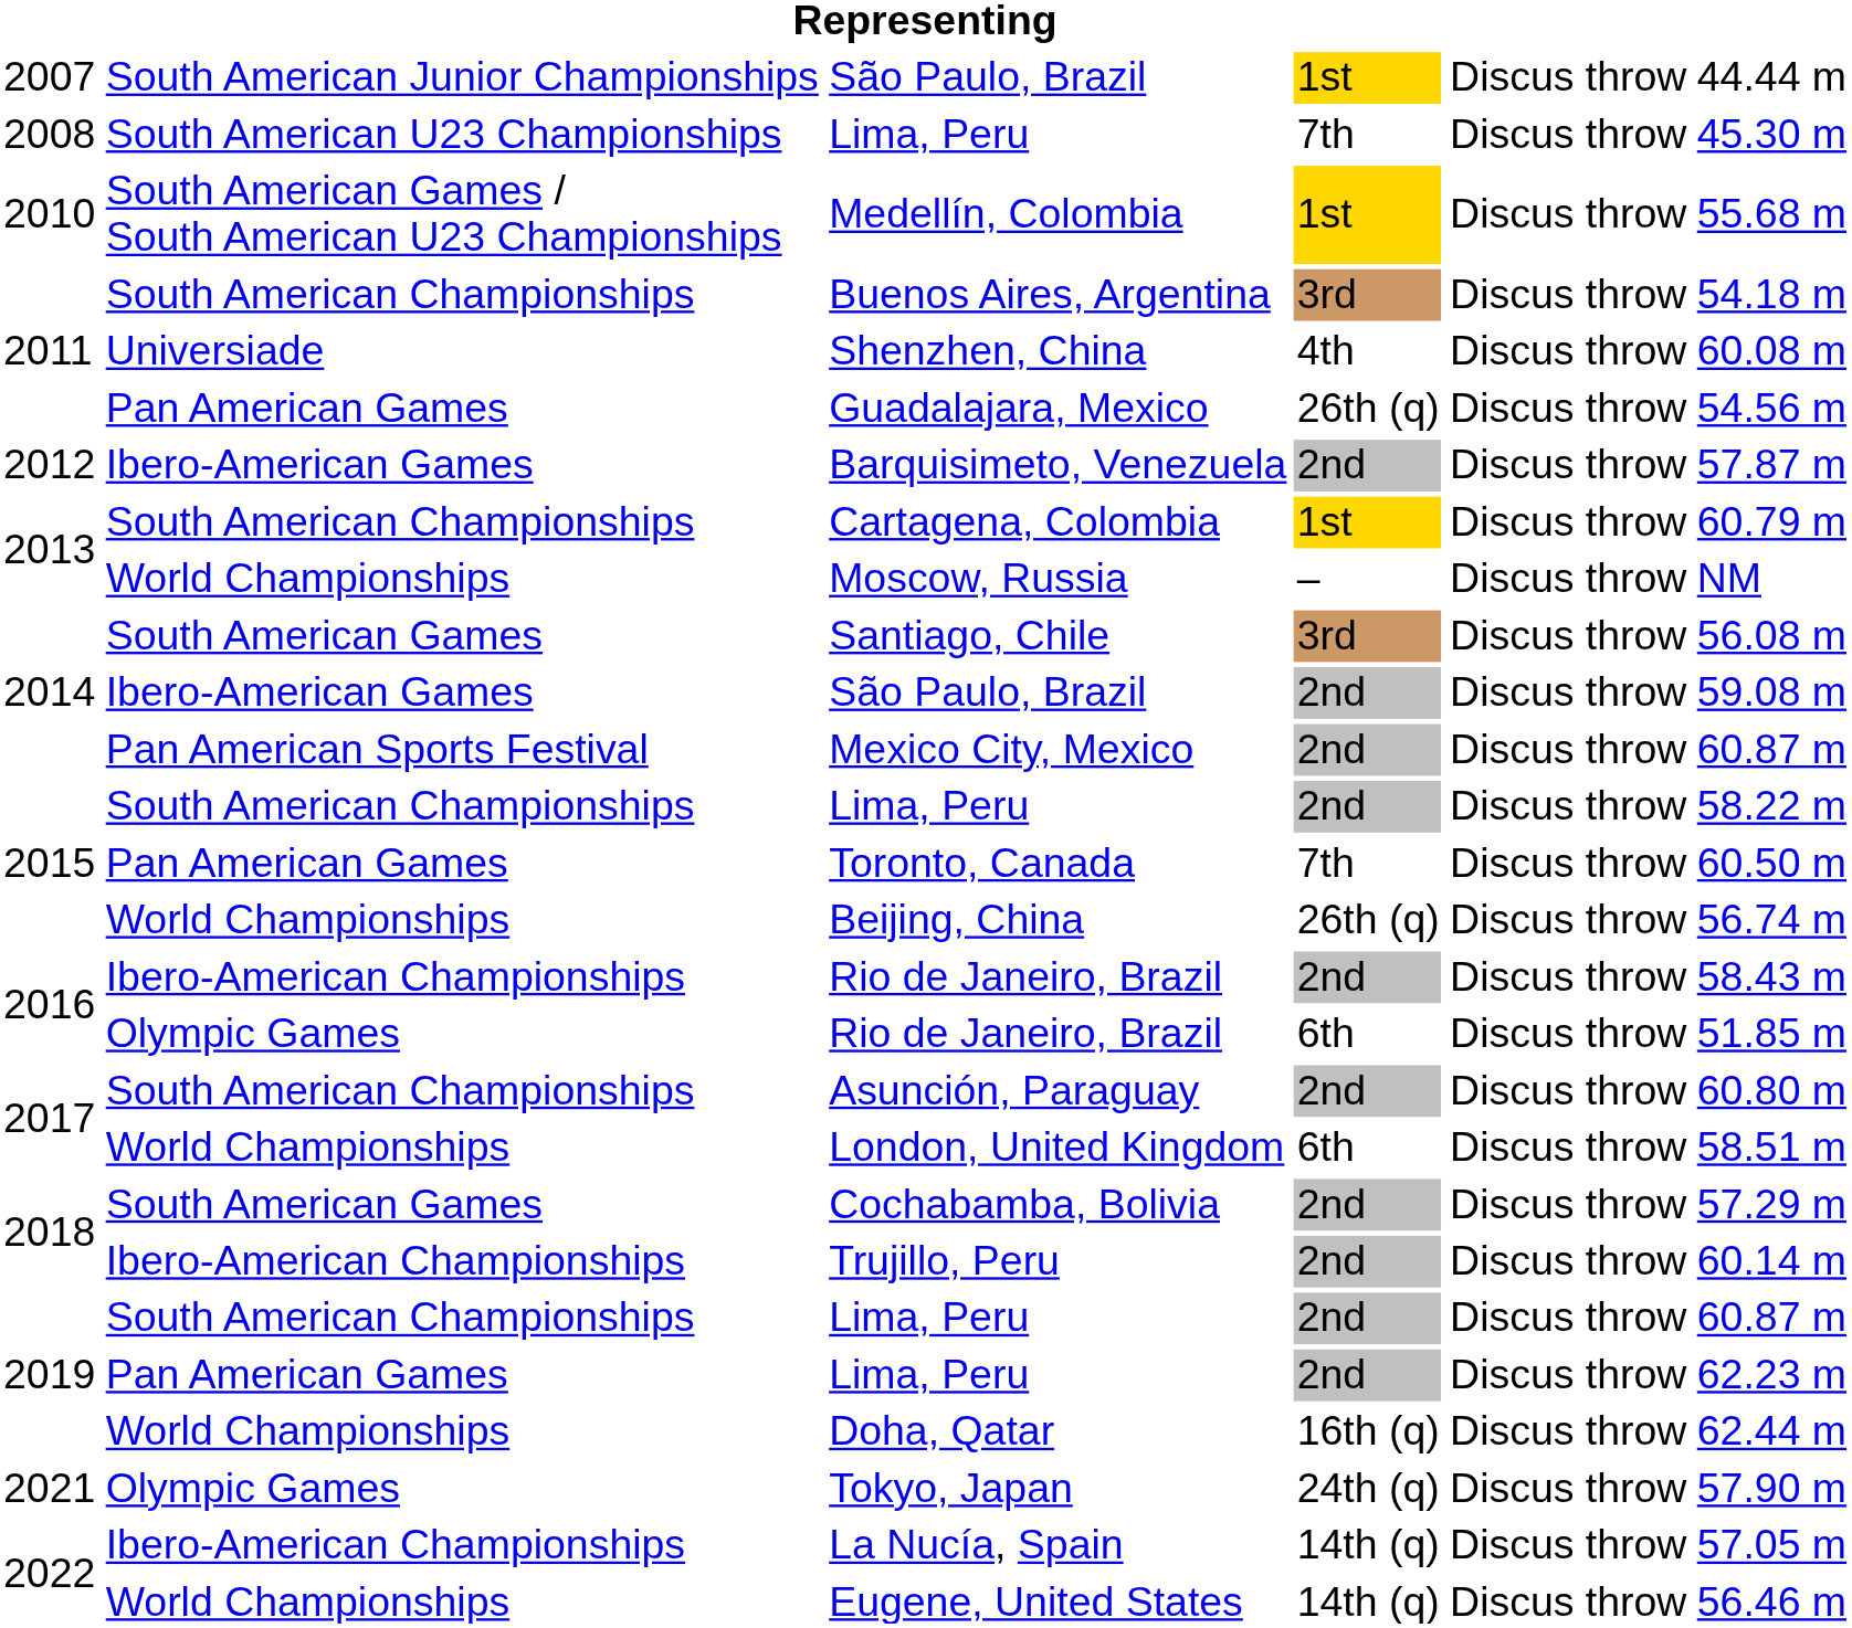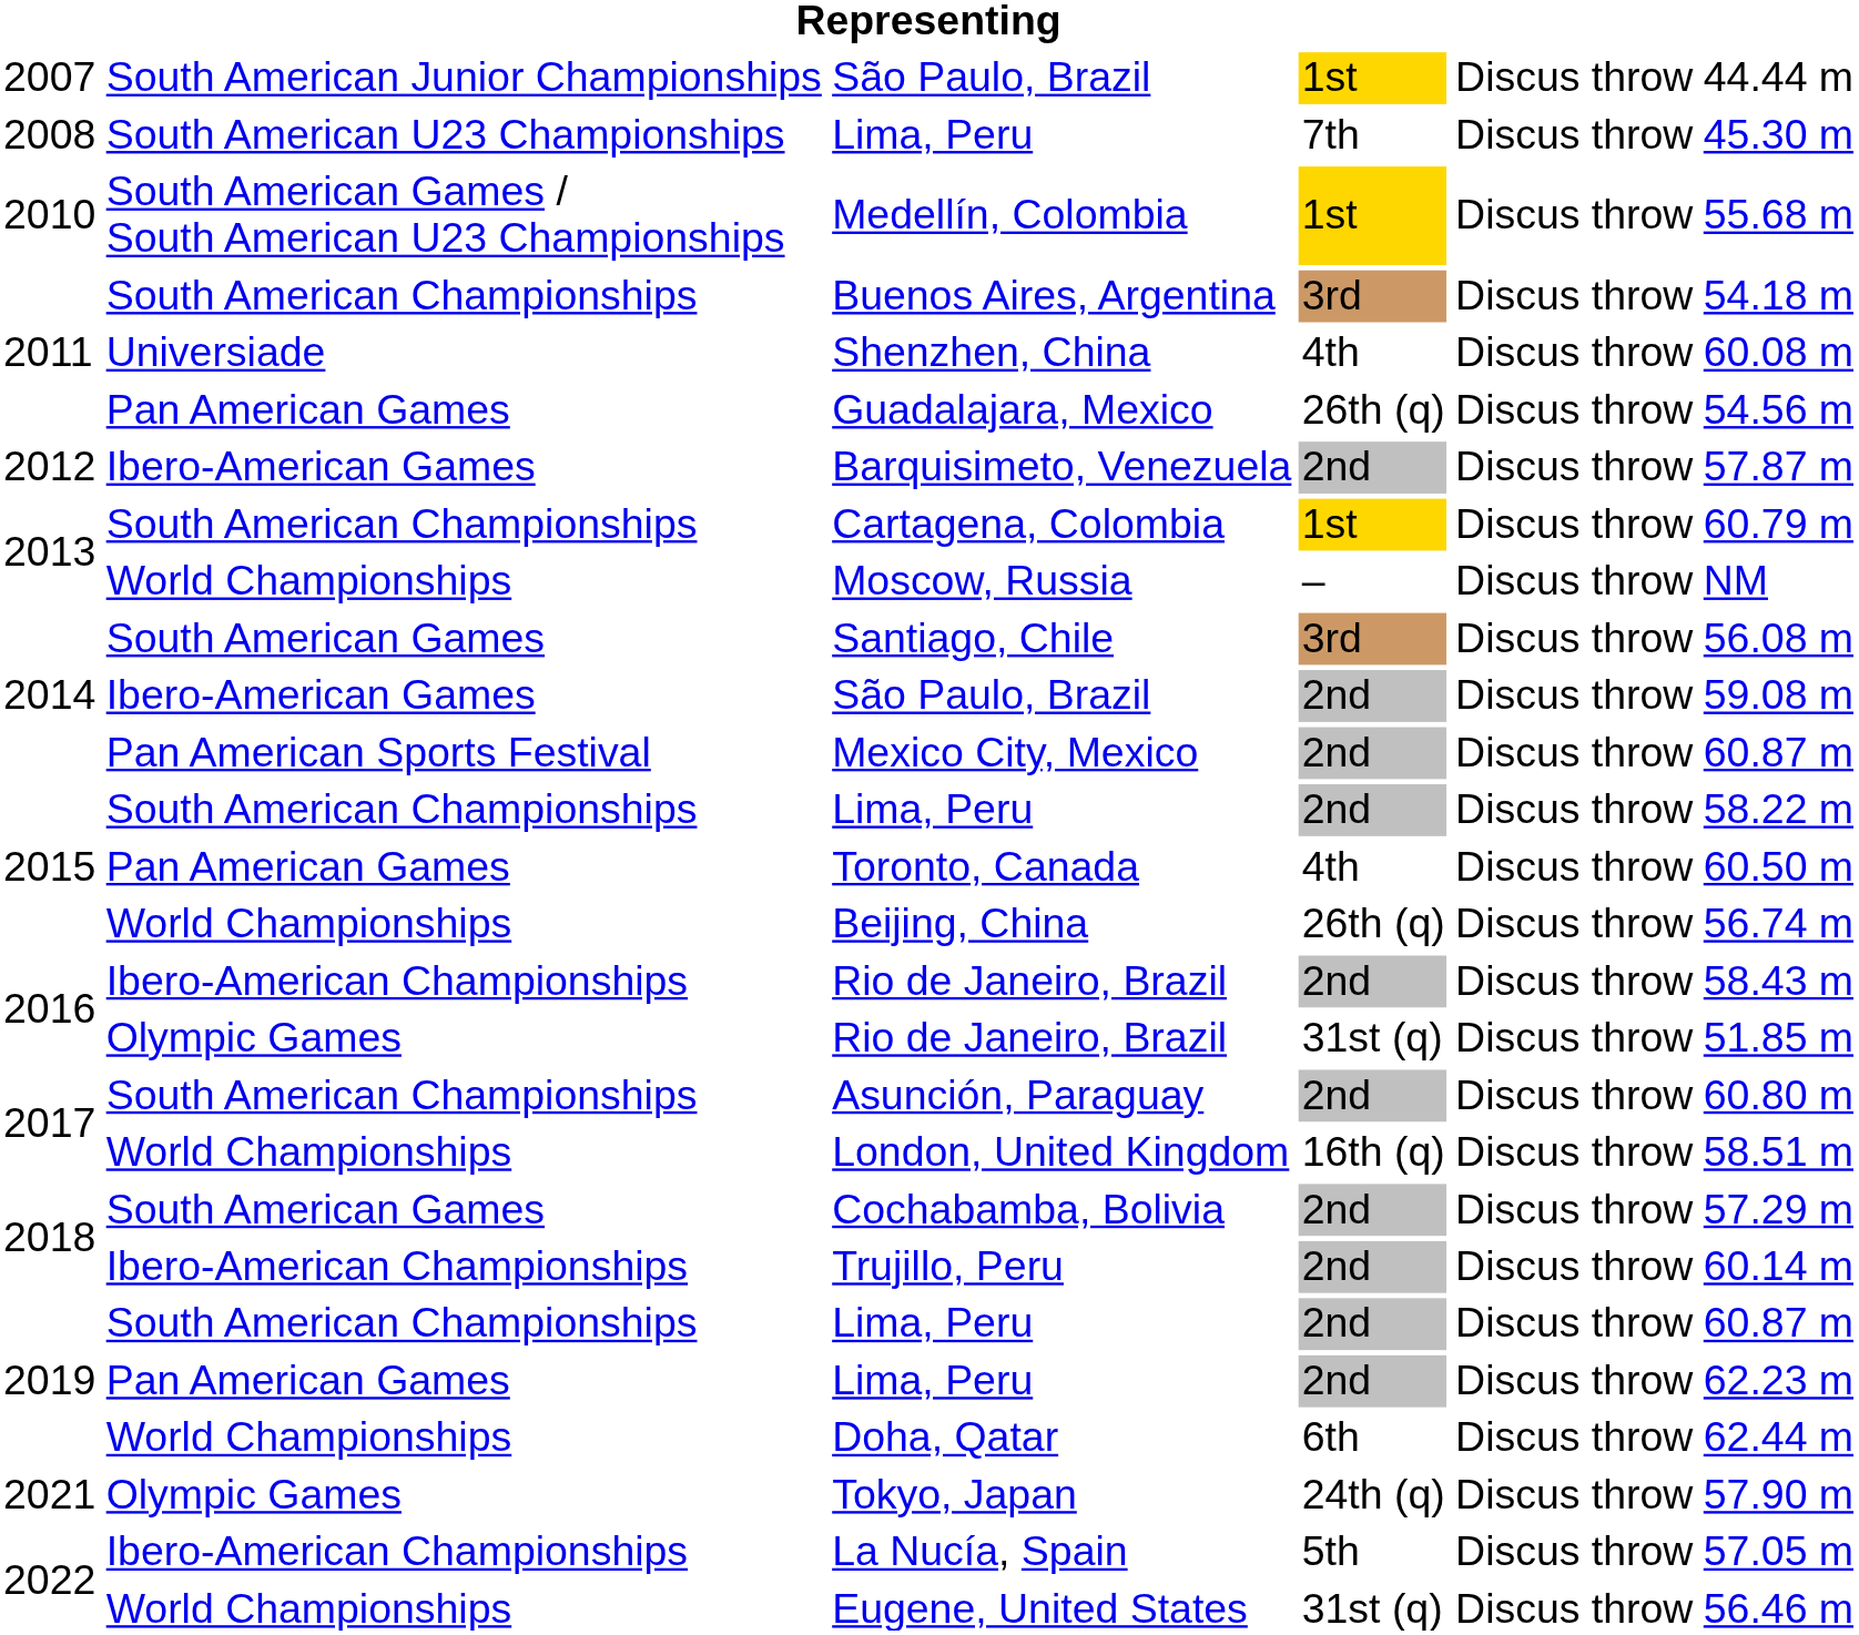Toronto, Canada | column 4: 7th -> 4th
Olympic Games / Rio de Janeiro, Brazil | column 4: 6th -> 31st (q)
London, United Kingdom | column 4: 6th -> 16th (q)
Doha, Qatar | column 4: 16th (q) -> 6th
La Nucía, Spain | column 4: 14th (q) -> 5th
Eugene, United States | column 4: 14th (q) -> 31st (q)
